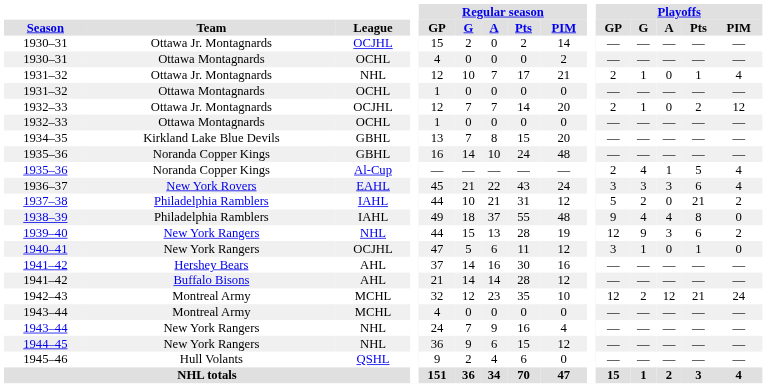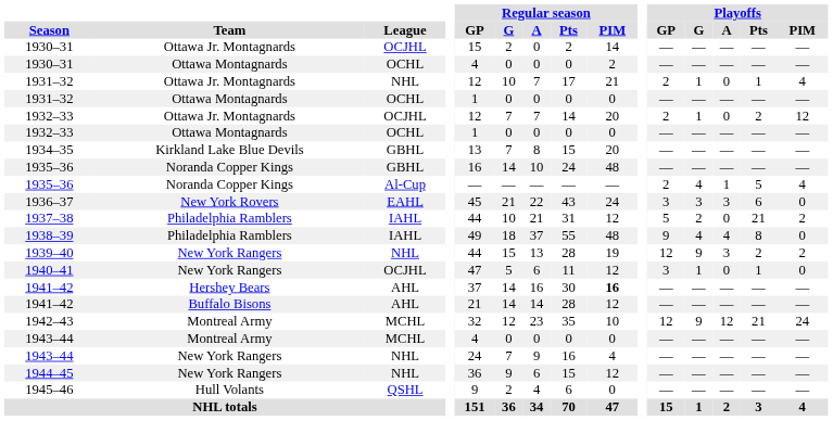1936–37 | Playoffs / PIM: 4 -> 0
1939–40 | Playoffs / Pts: 6 -> 2
1941–42 / Hershey Bears | Regular season / PIM: normal -> bold
1942–43 | Playoffs / G: 2 -> 9
